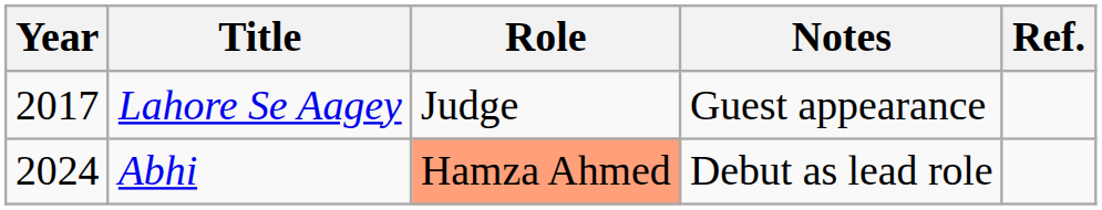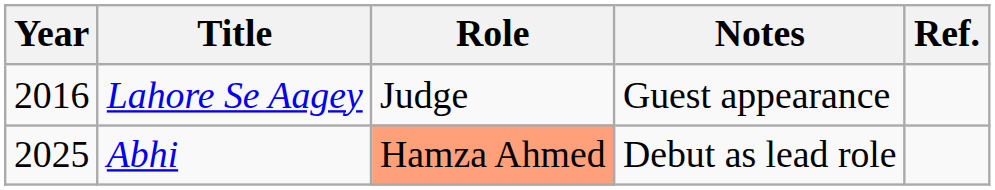Lahore Se Aagey | Year: 2017 -> 2016
Abhi | Year: 2024 -> 2025
